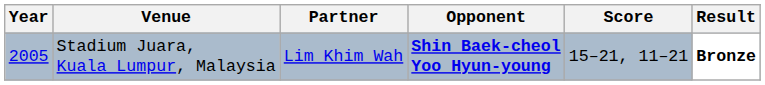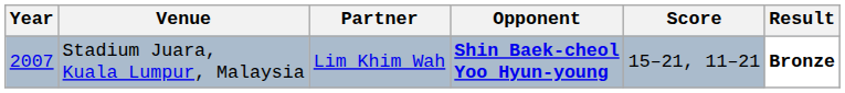Stadium Juara, Kuala Lumpur, Malaysia | Year: 2005 -> 2007
